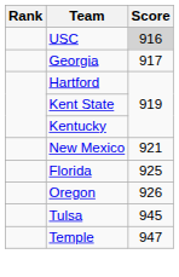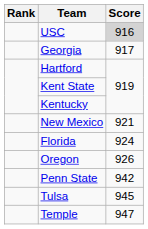Florida | Score: 925 -> 924
+ row: Penn State | 942
